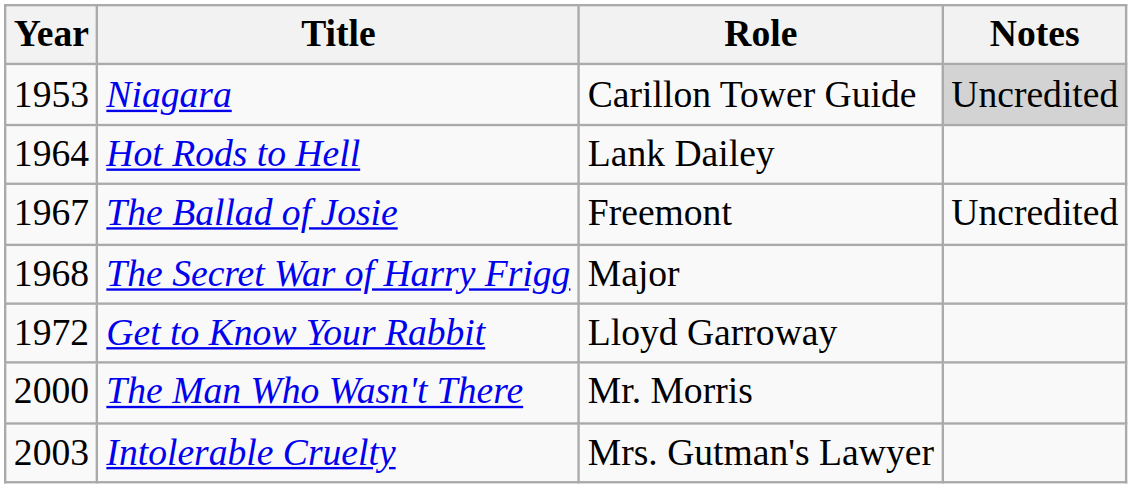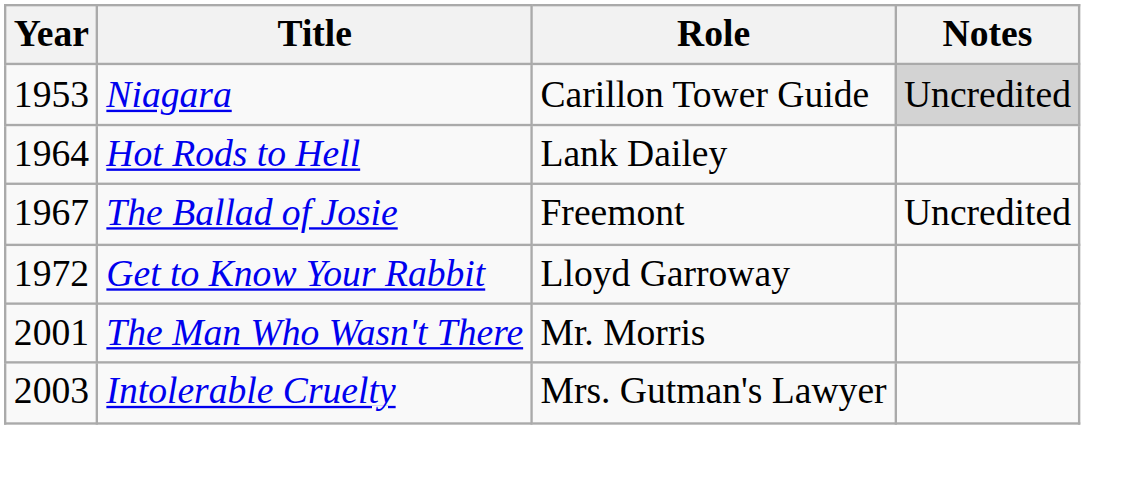- row: 1968 | The Secret War of Harry Frigg | Major
The Man Who Wasn't There | Year: 2000 -> 2001
